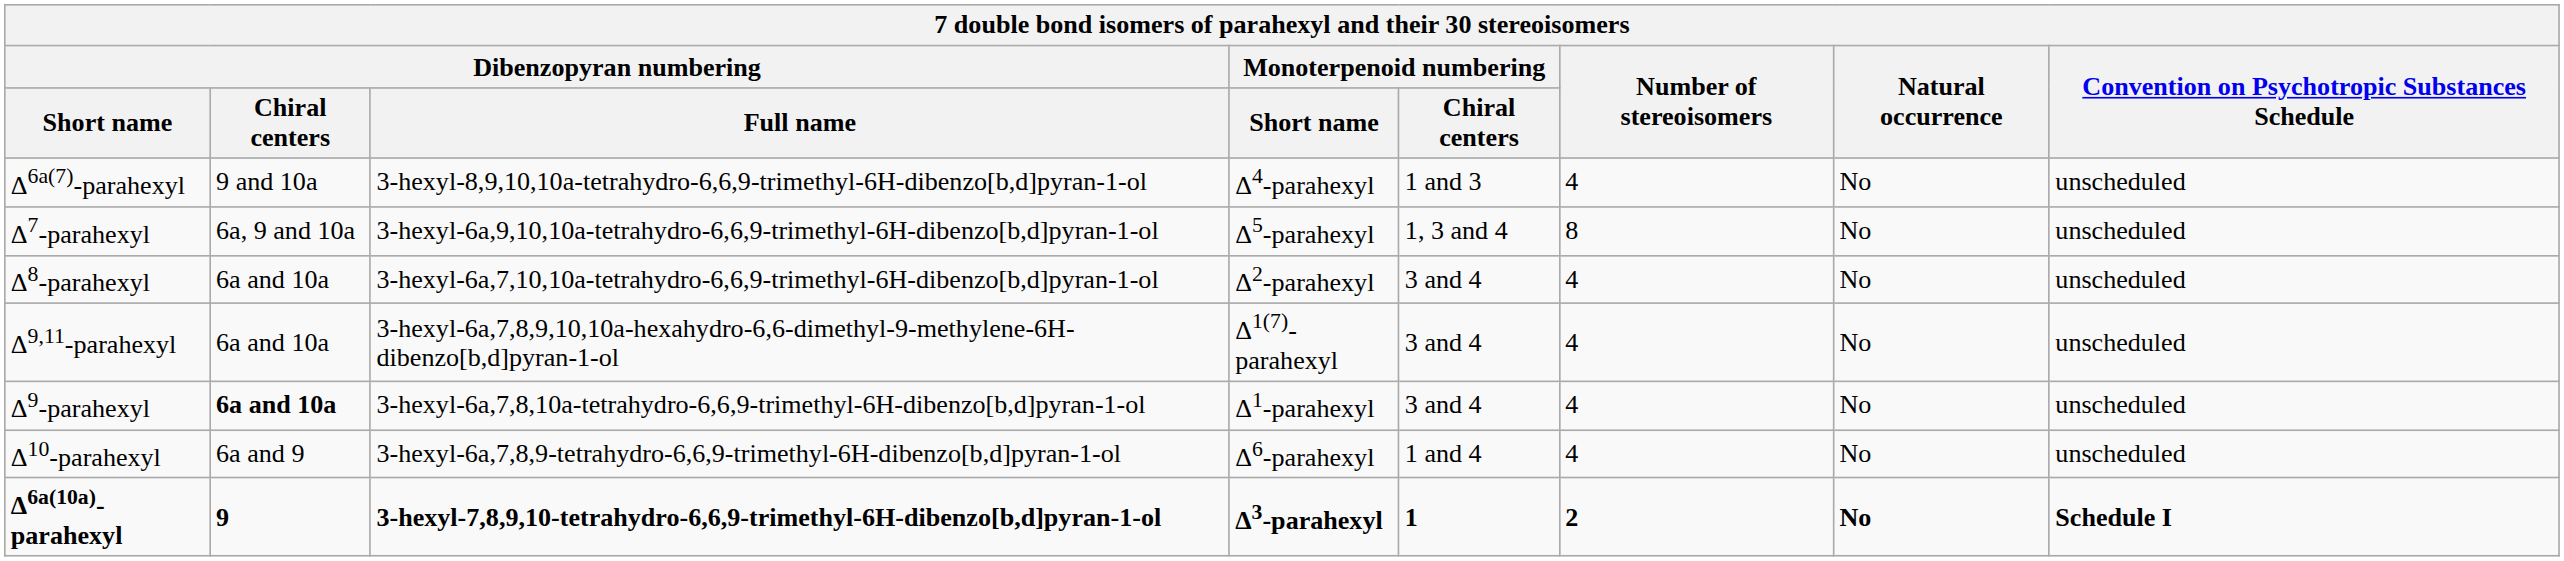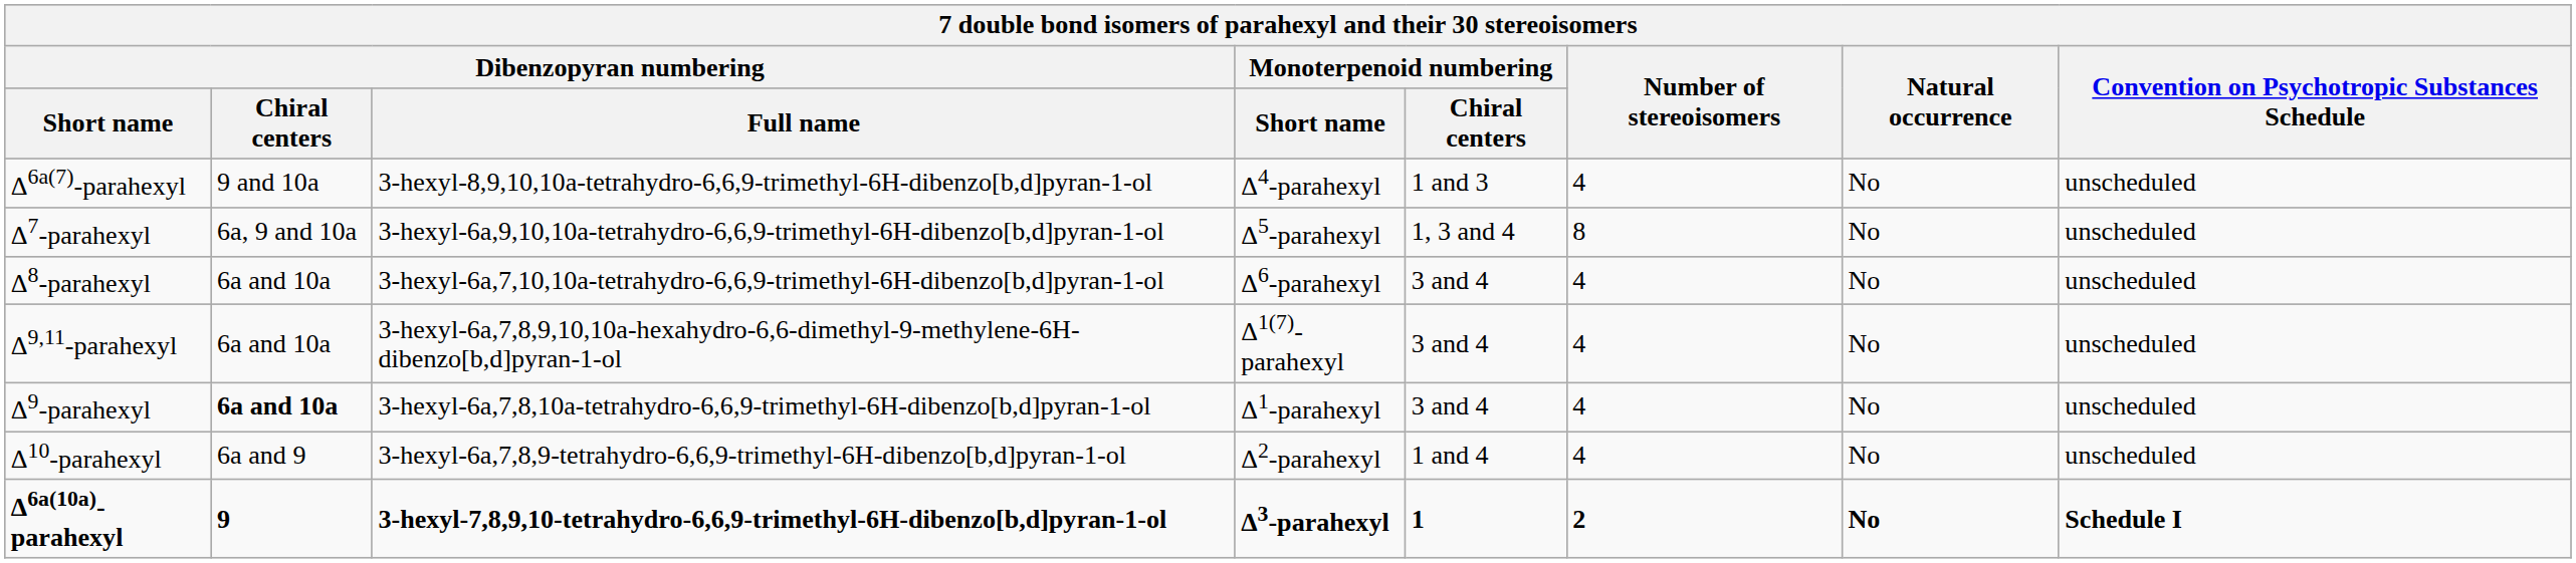Δ8-parahexyl | Monoterpenoid numbering / Short name: Δ2-parahexyl -> Δ6-parahexyl
Δ10-parahexyl | Monoterpenoid numbering / Short name: Δ6-parahexyl -> Δ2-parahexyl
